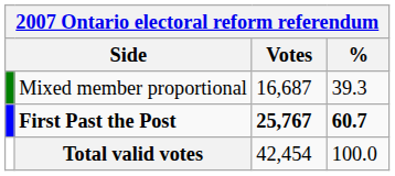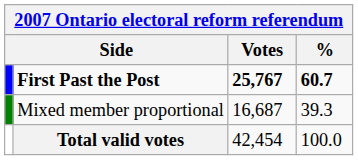rows swapped: First Past the Post <-> Mixed member proportional
